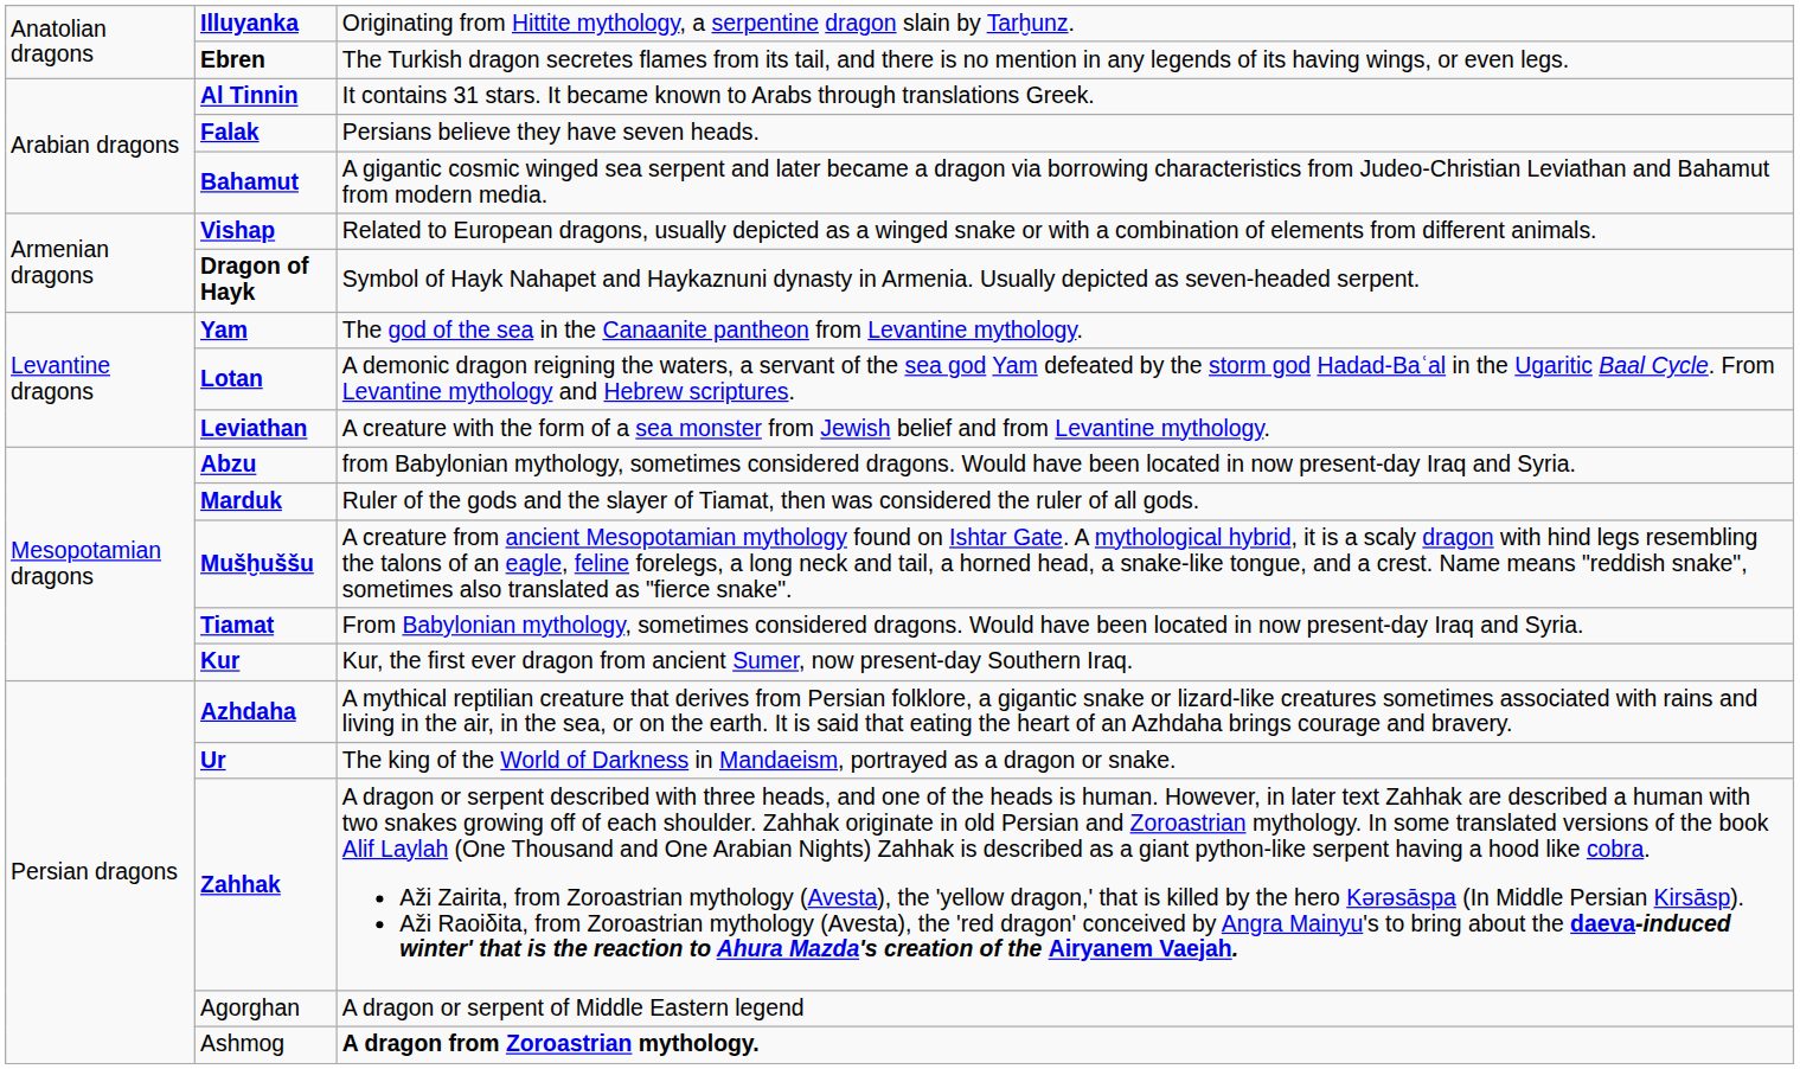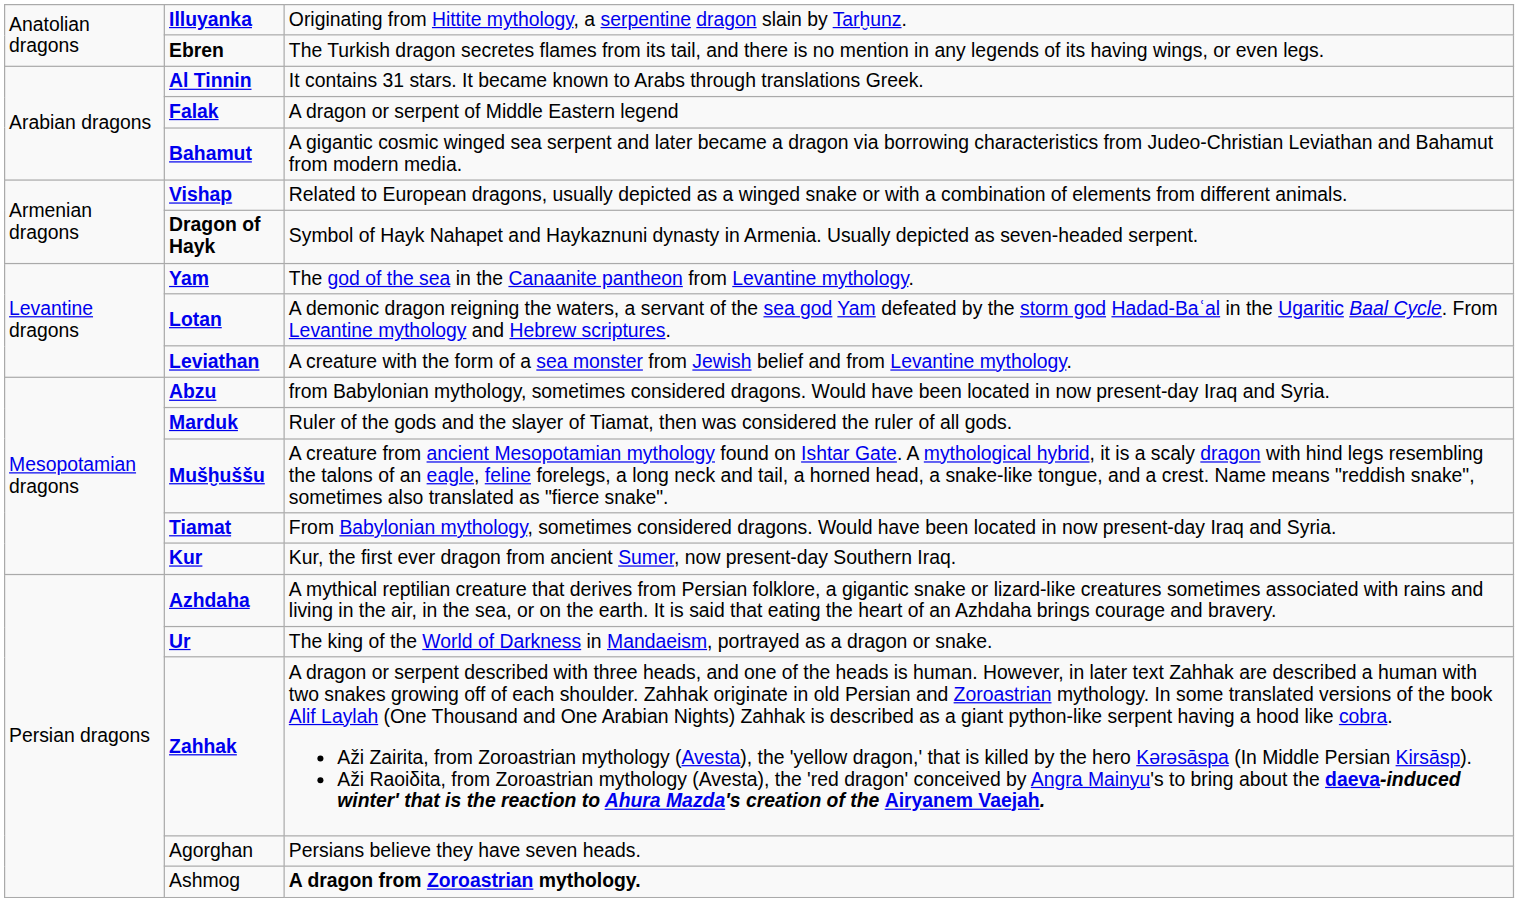Falak | column 3: Persians believe they have seven heads. -> A dragon or serpent of Middle Eastern legend
Agorghan | column 3: A dragon or serpent of Middle Eastern legend -> Persians believe they have seven heads.
